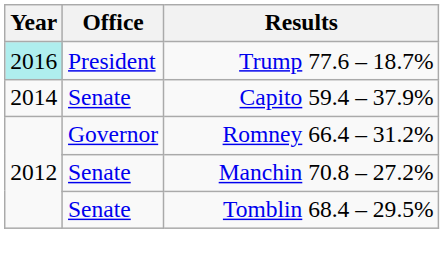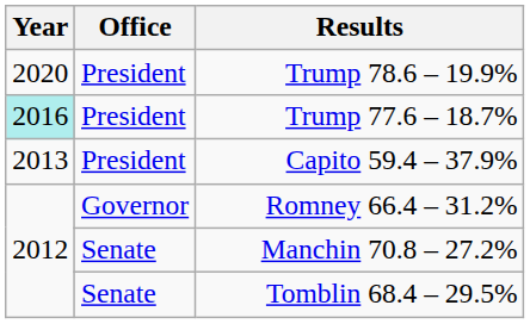+ row: 2020 | President | Trump 78.6 – 19.9%
Capito 59.4 – 37.9% | Year: 2014 -> 2013
Capito 59.4 – 37.9% | Office: Senate -> President
